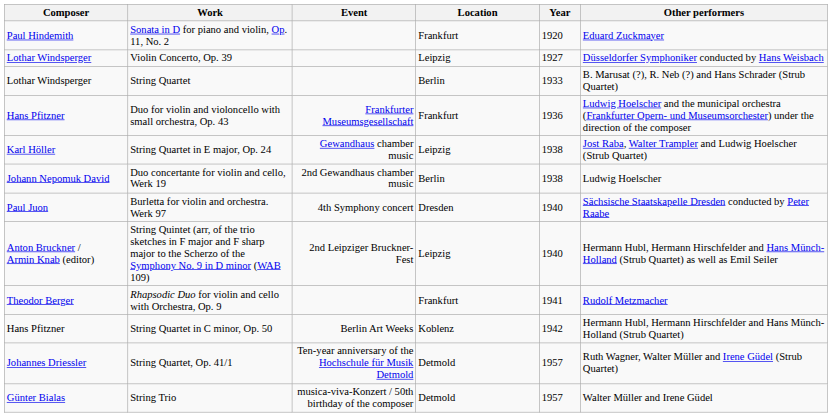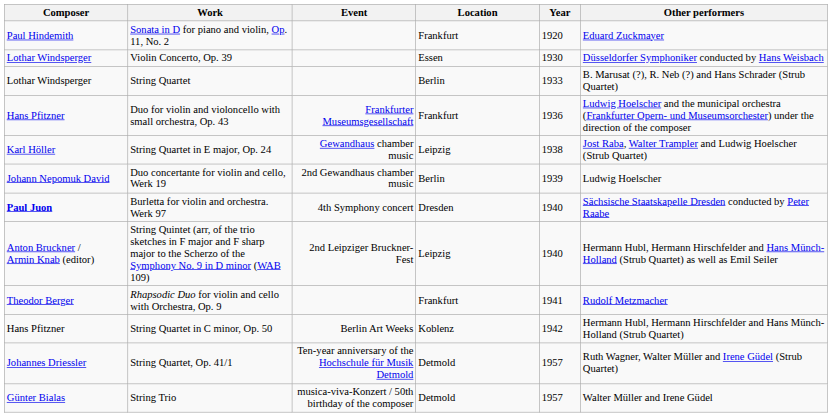Violin Concerto, Op. 39 | Location: Leipzig -> Essen
Violin Concerto, Op. 39 | Year: 1927 -> 1930
Duo concertante for violin and cello, Werk 19 | Year: 1938 -> 1939
Burletta for violin and orchestra. Werk 97 | Composer: normal -> bold
